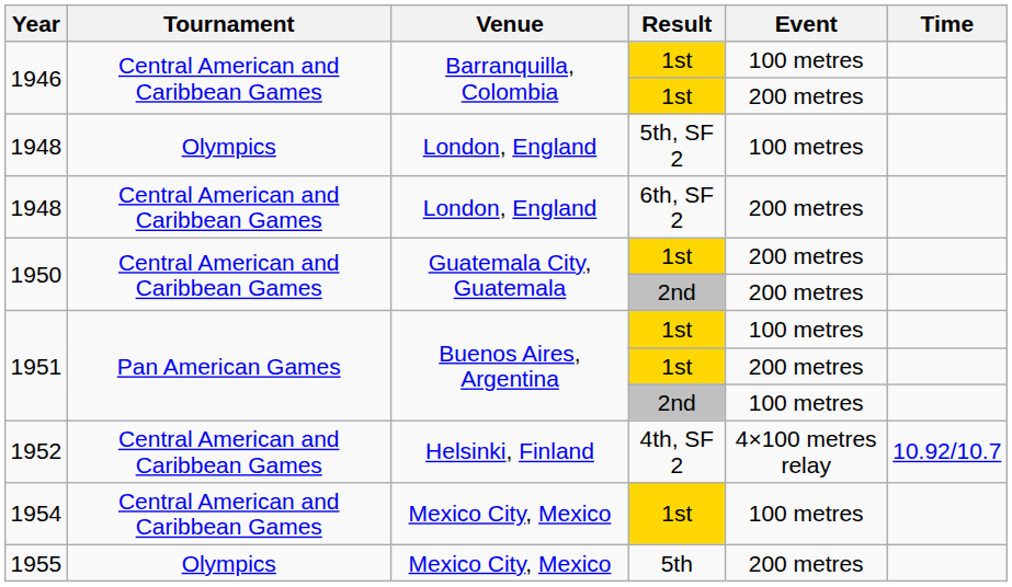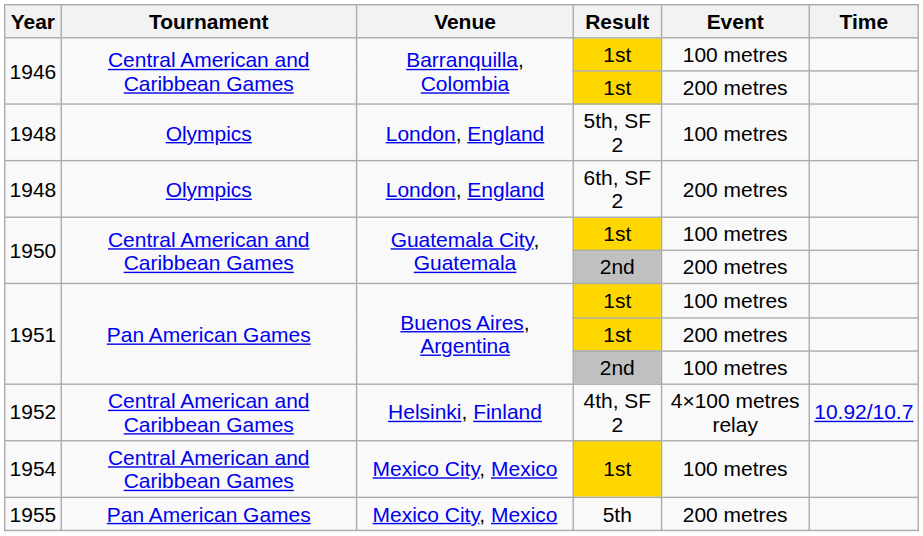1948 / 6th, SF 2 | Tournament: Central American and Caribbean Games -> Olympics
1950 / 1st | Event: 200 metres -> 100 metres
1955 | Tournament: Olympics -> Pan American Games
